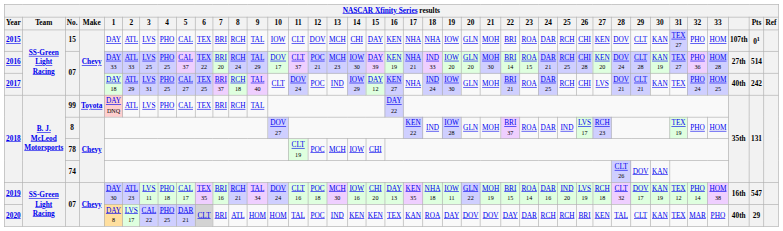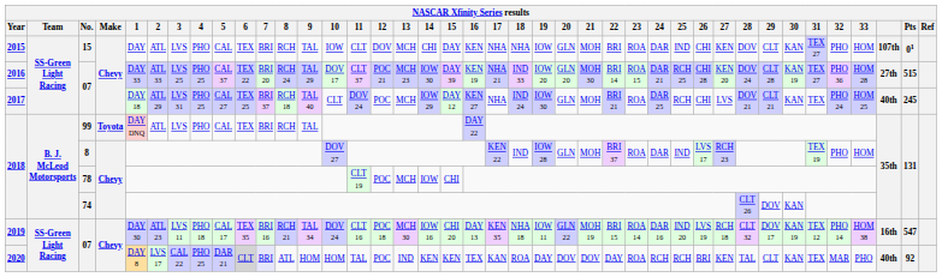2015 | 25: RCH -> IND
2016 | Pts: 514 -> 515
2017 | 13: IND -> MCH
2017 | Pts: 242 -> 245
2020 | 7: no background -> lavender background
2020 | 23: DAR -> ROA
2020 | Pts: 29 -> 92
